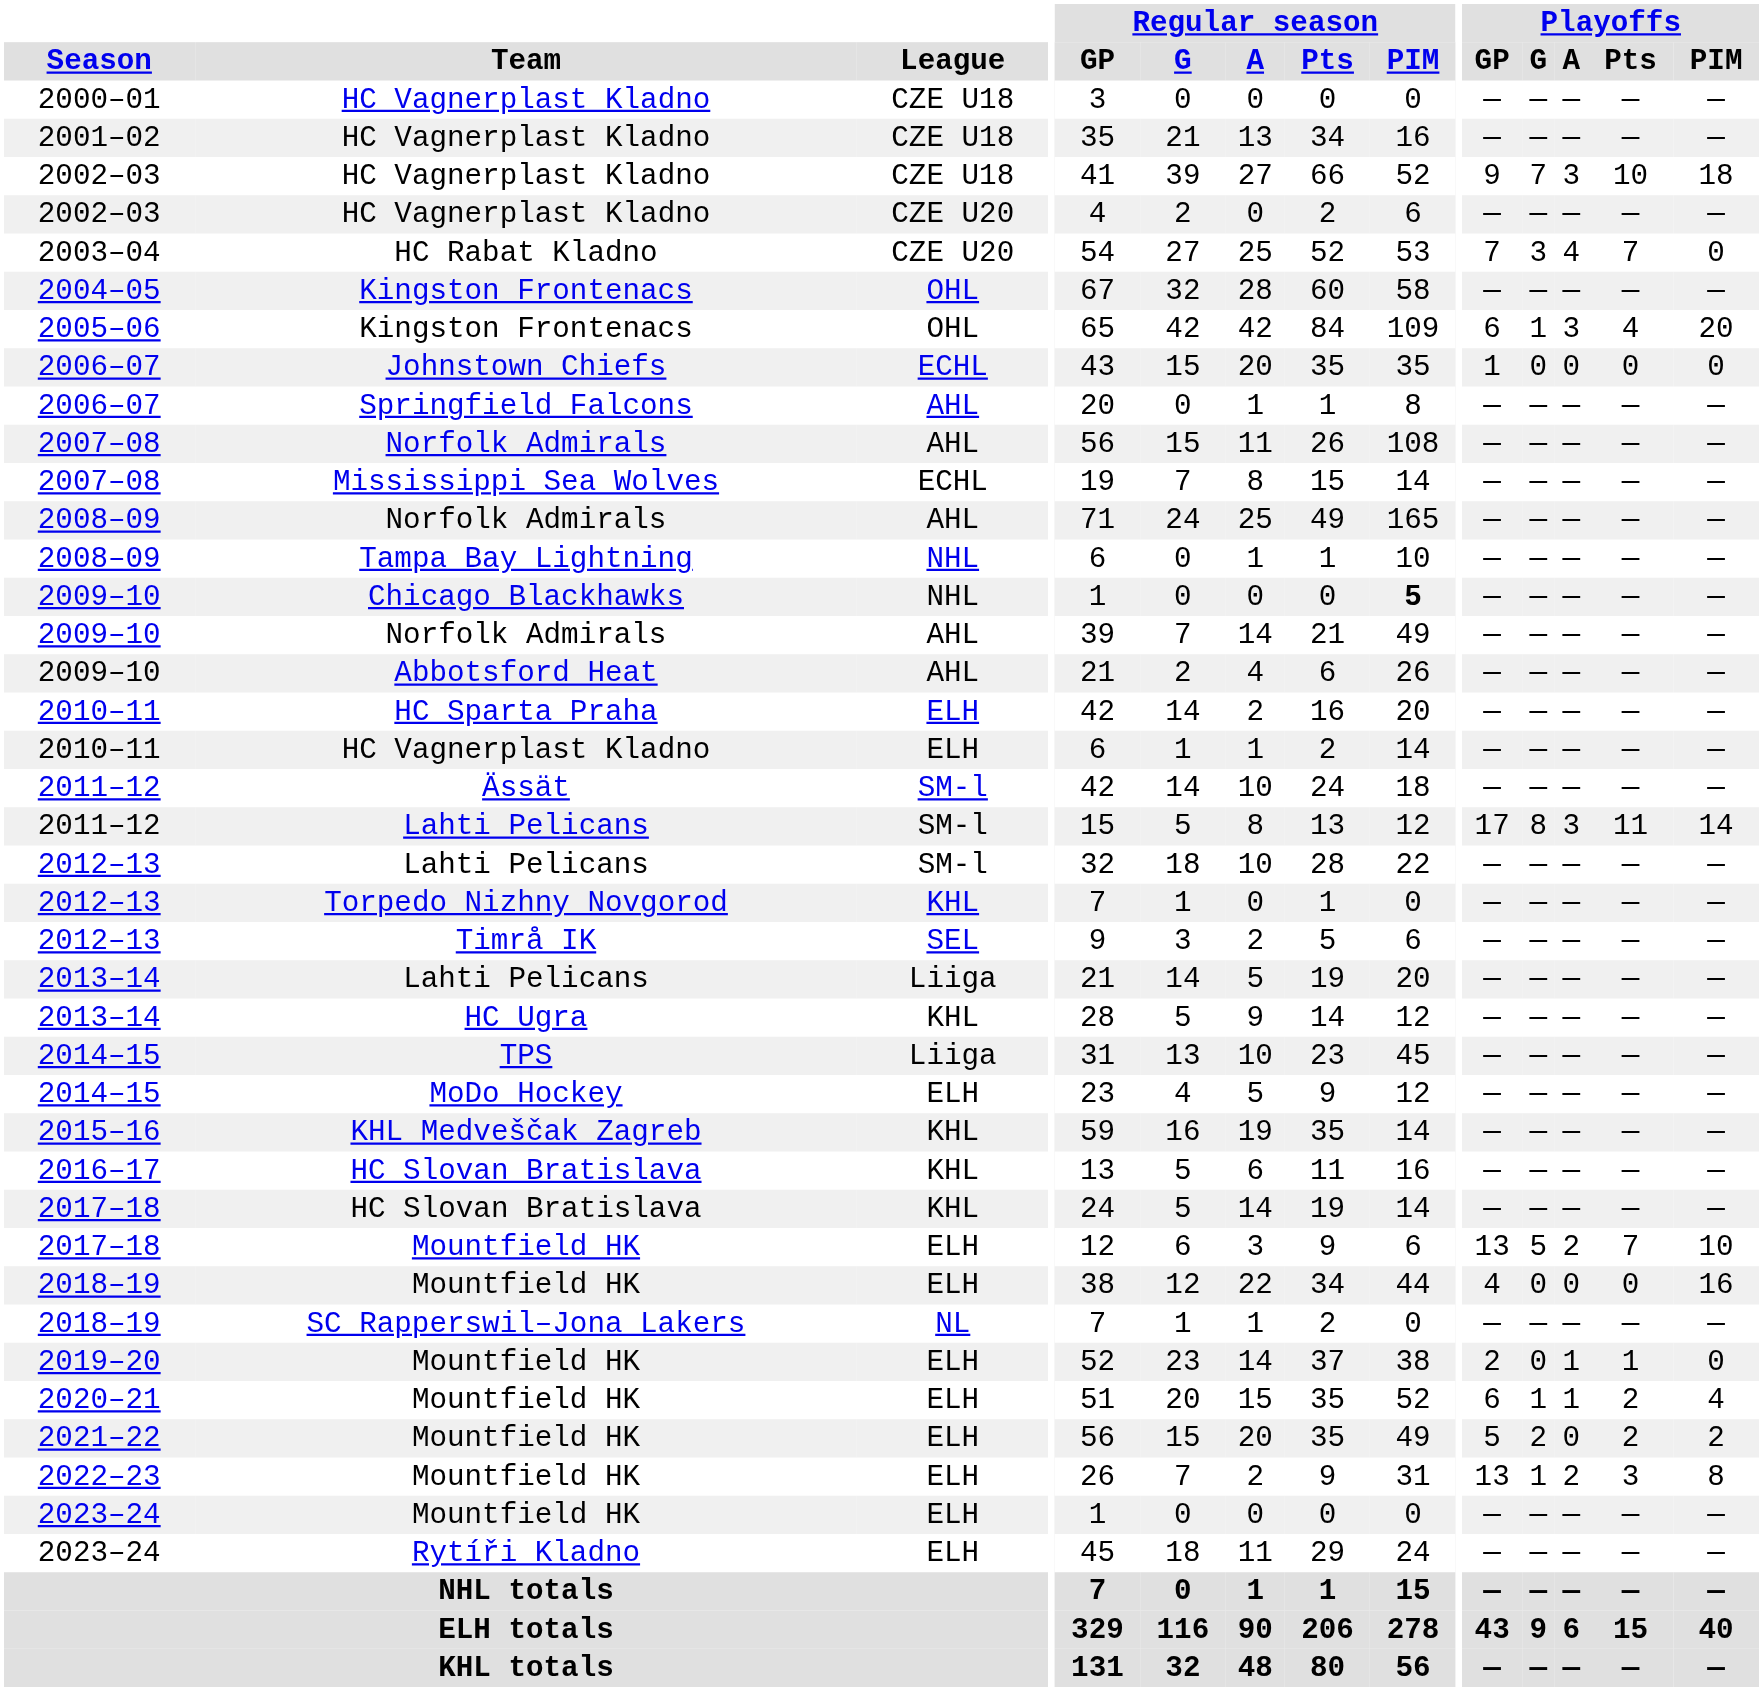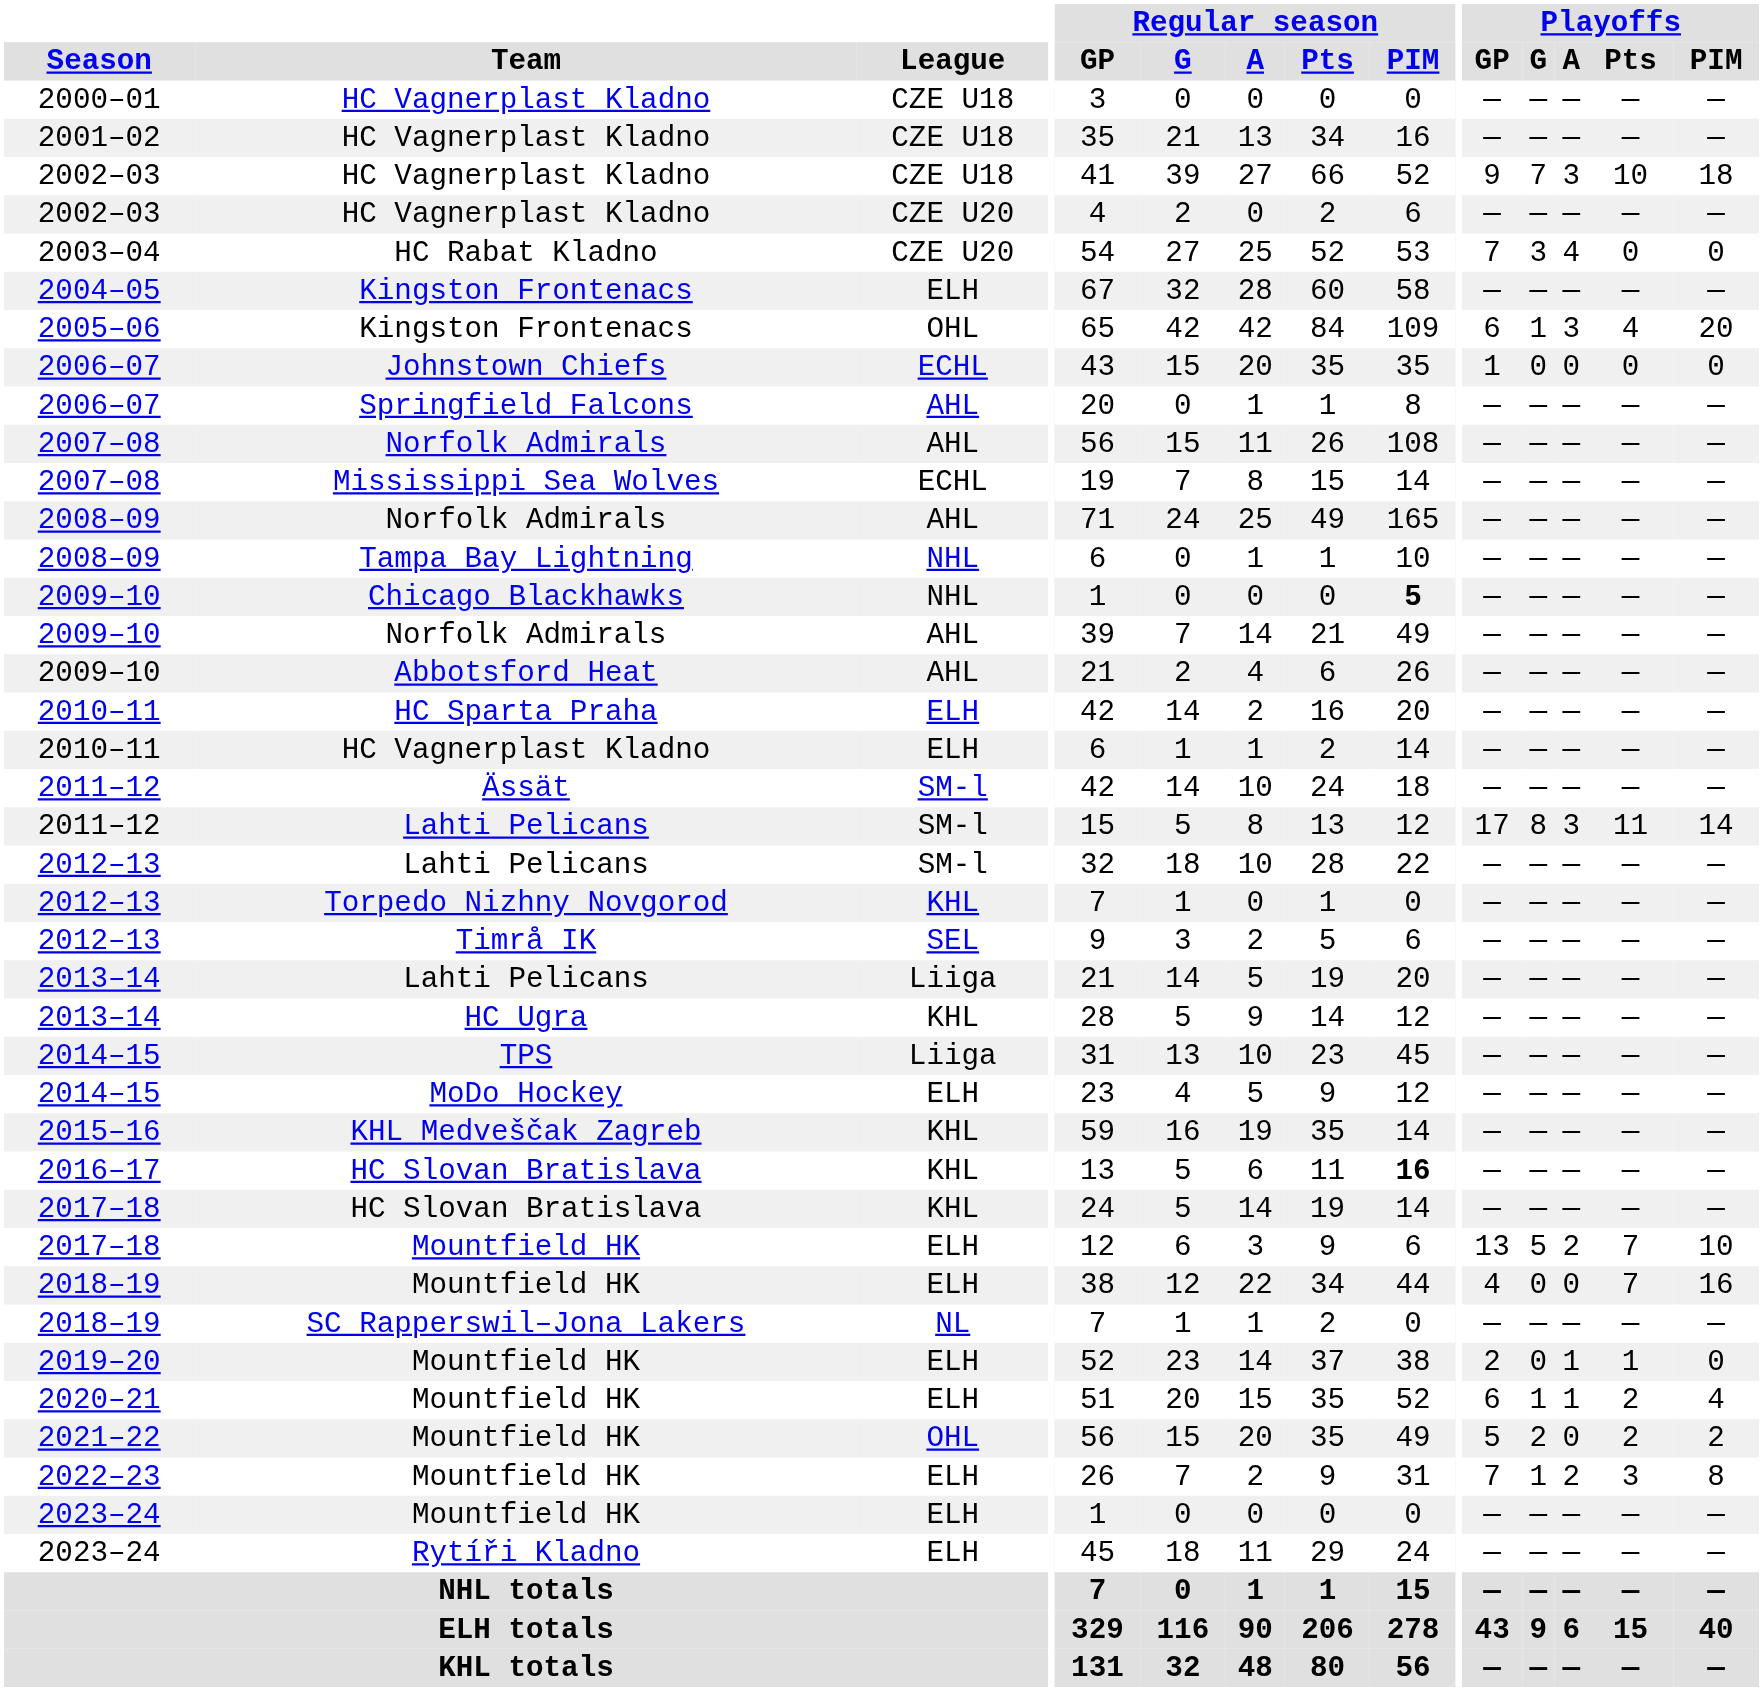2003–04 | Playoffs / Pts: 7 -> 0
2004–05 | League: OHL -> ELH
2016–17 | Regular season / PIM: normal -> bold
2018–19 / Mountfield HK | Playoffs / Pts: 0 -> 7
2021–22 | League: ELH -> OHL
2022–23 | Playoffs / GP: 13 -> 7
